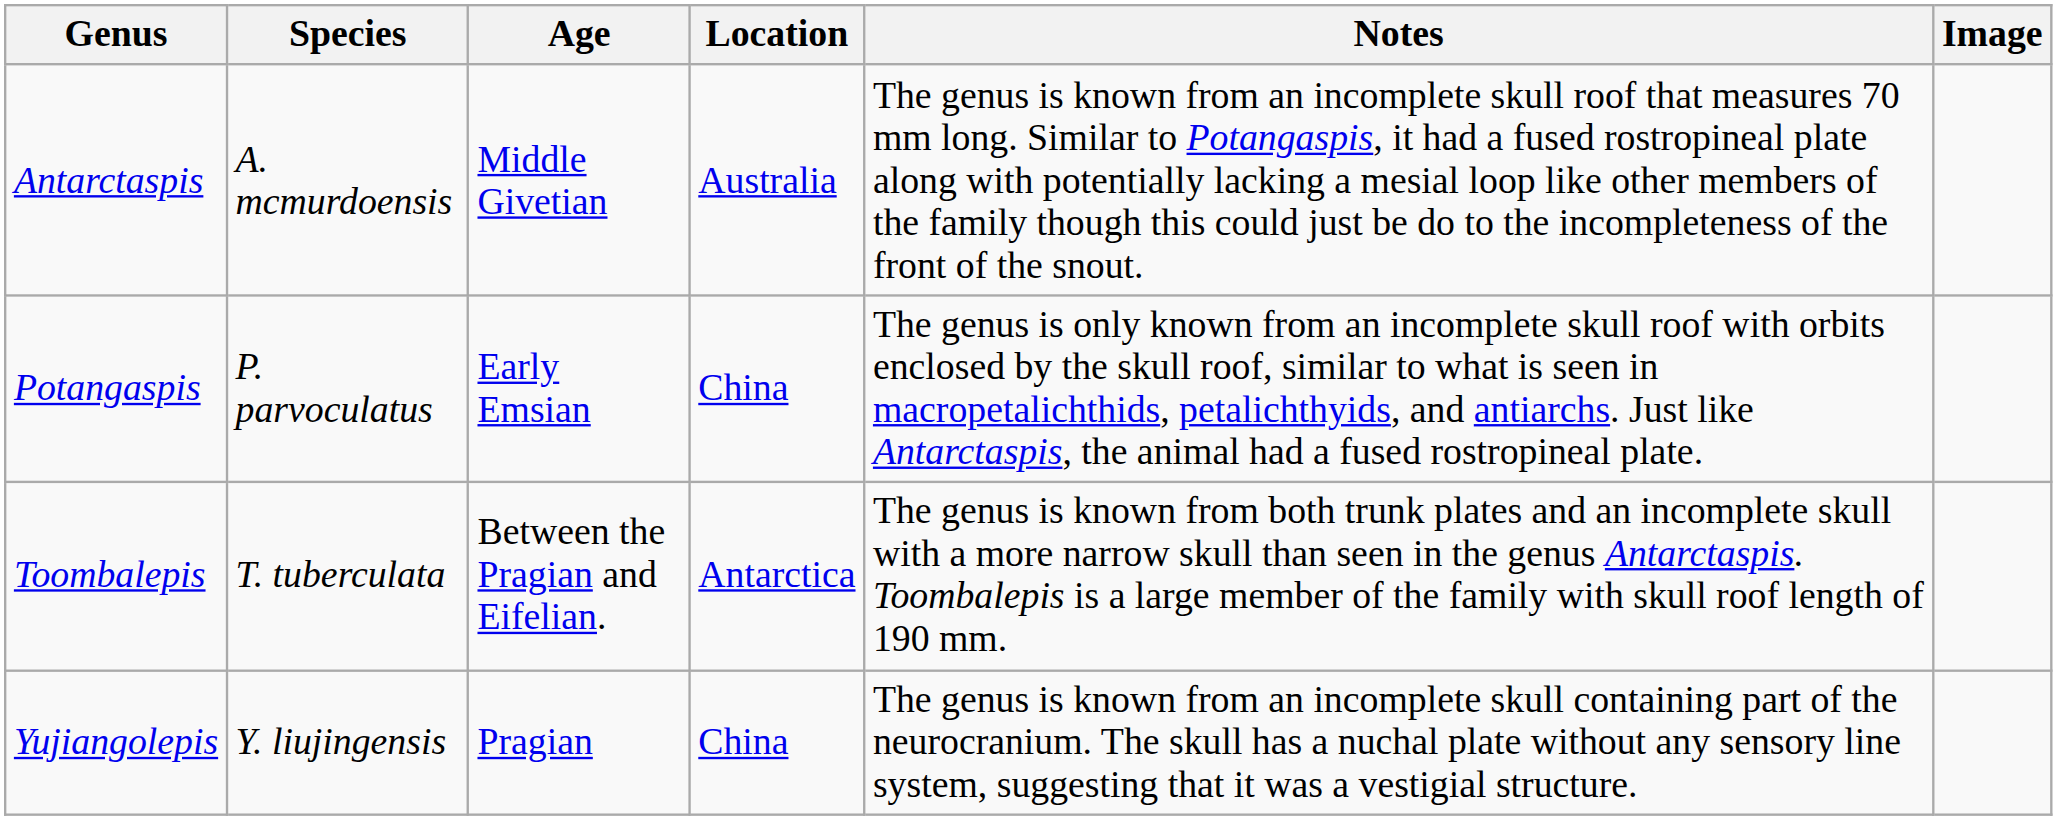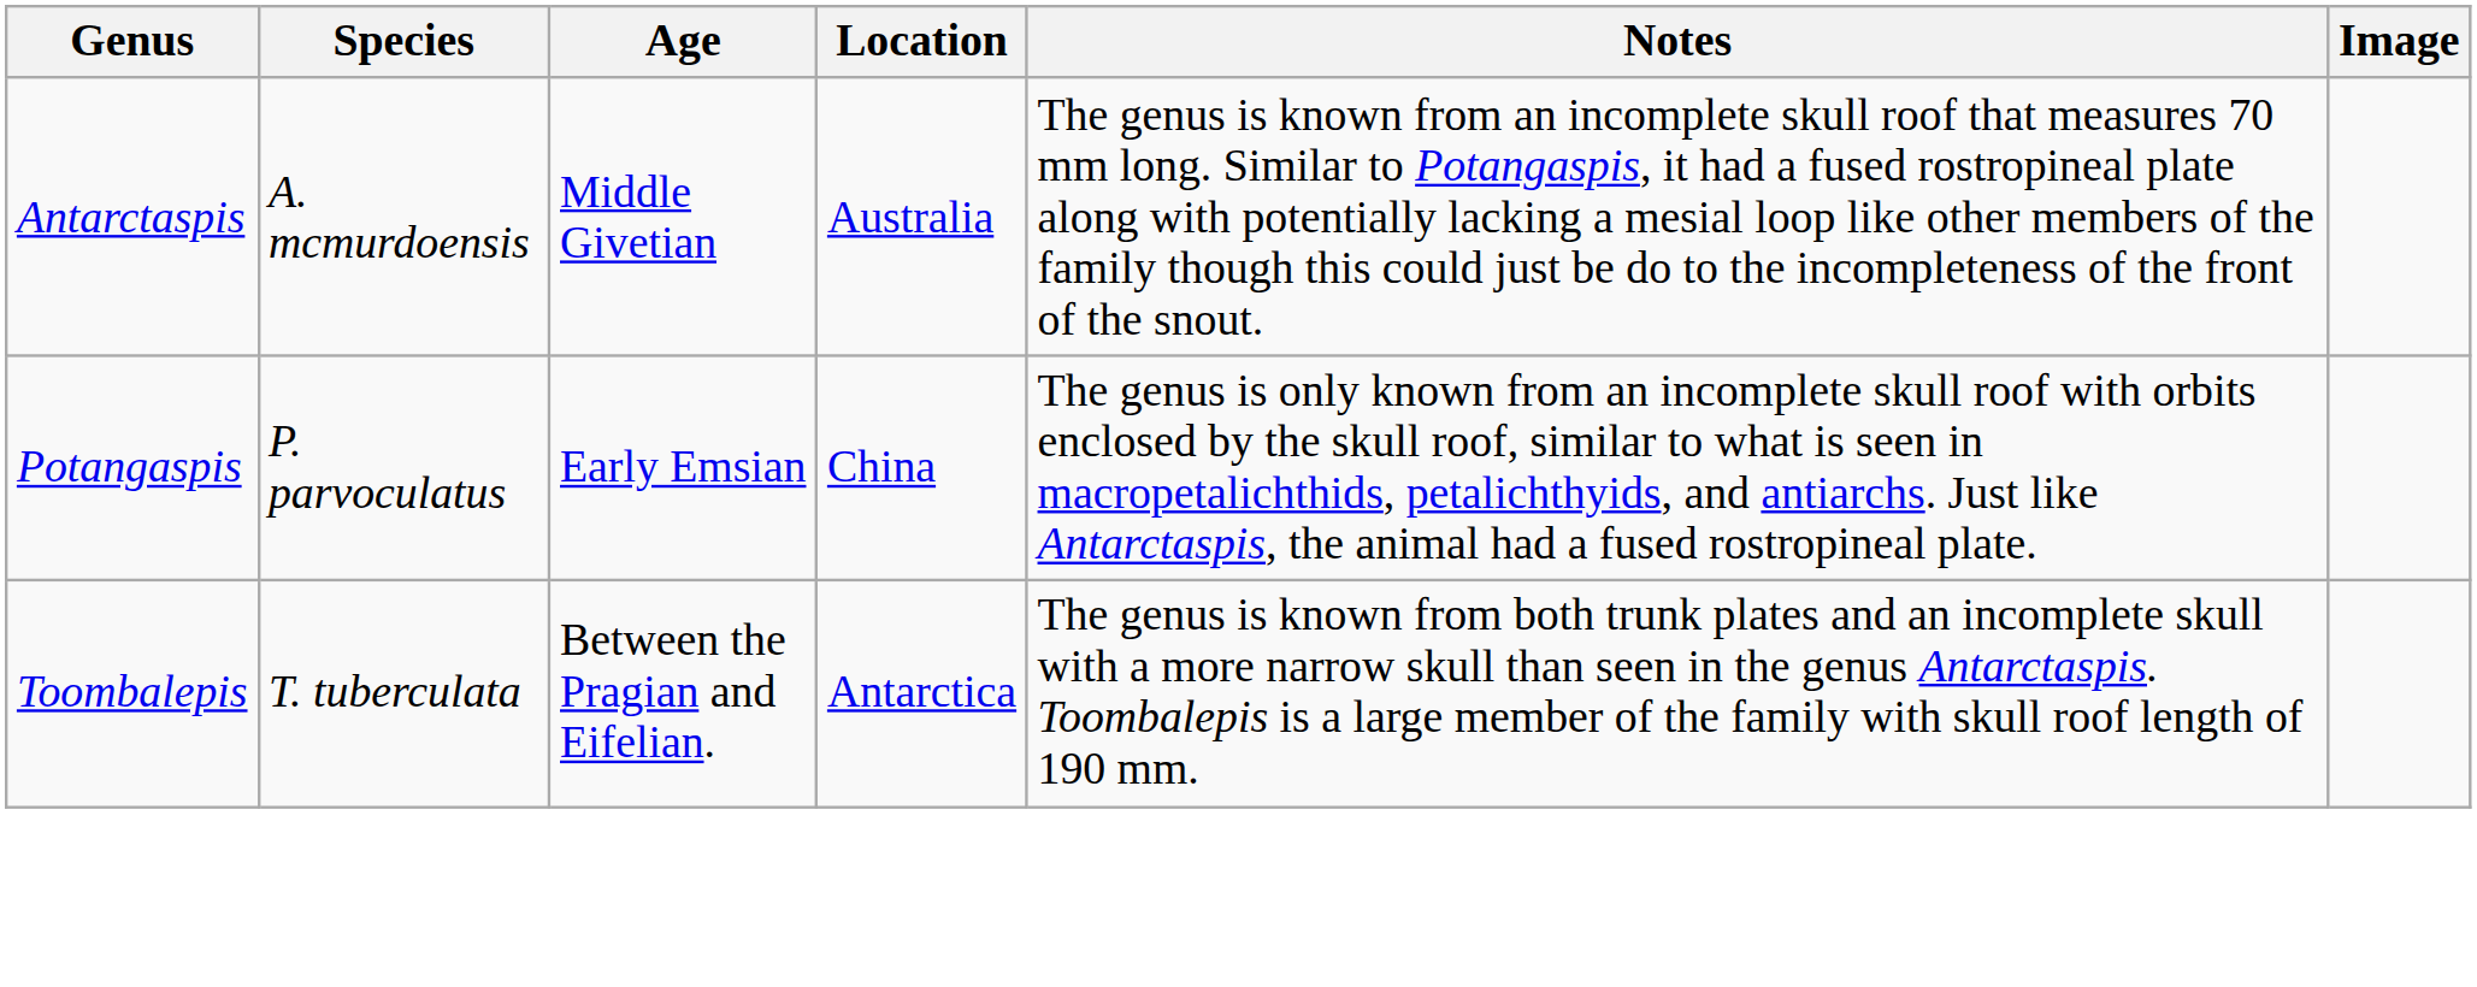- row: Yujiangolepis | Y. liujingensis | Pragian | China | The genus is known from an incomplete skull containing part of the neurocranium. The skull has a nuchal plate without any sensory line system, suggesting that it was a vestigial structure.
